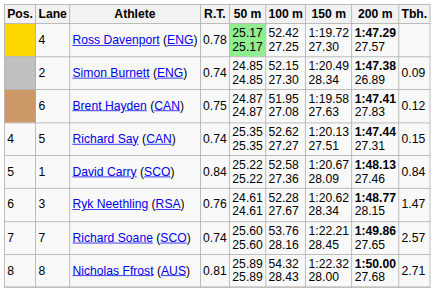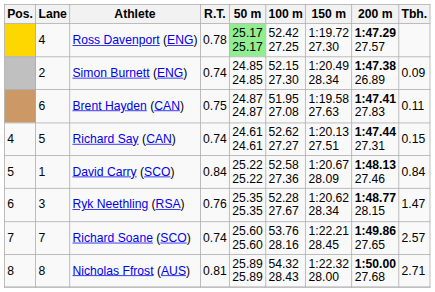Brent Hayden (CAN) | Tbh.: 0.12 -> 0.11
Richard Say (CAN) | 50 m: 25.35 25.35 -> 24.61 24.61
Ryk Neethling (RSA) | 50 m: 24.61 24.61 -> 25.35 25.35
